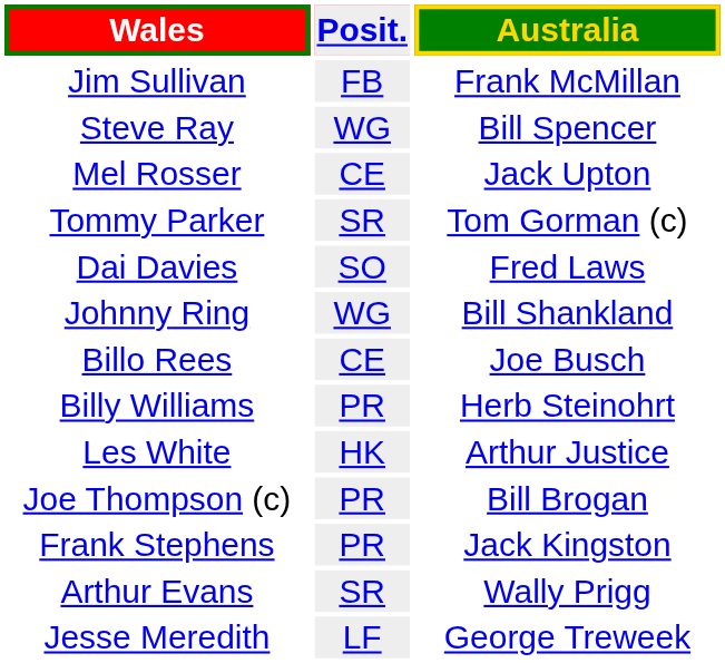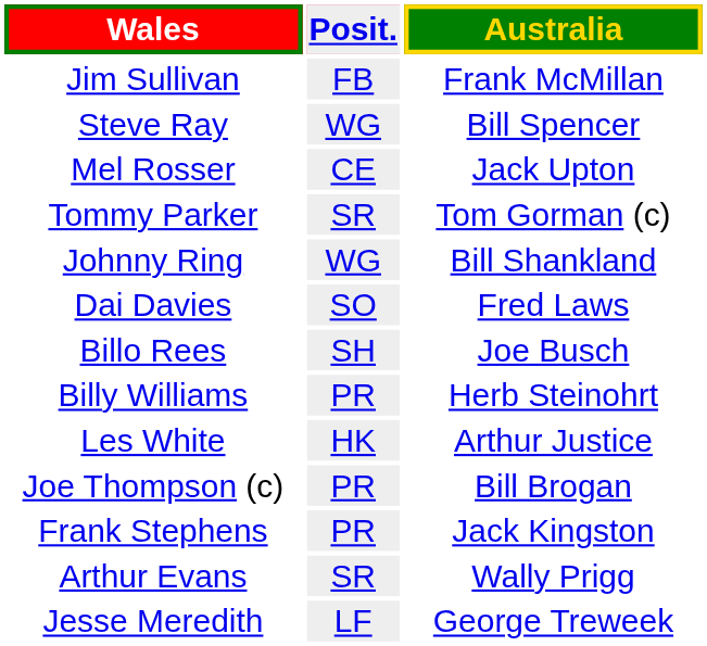rows swapped: Johnny Ring <-> Dai Davies
Billo Rees | Posit.: CE -> SH
